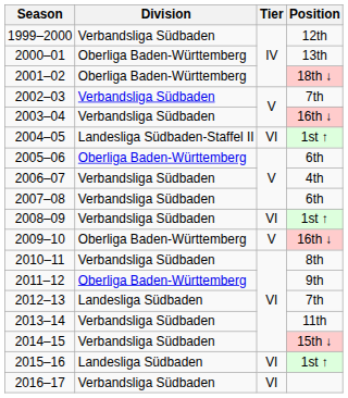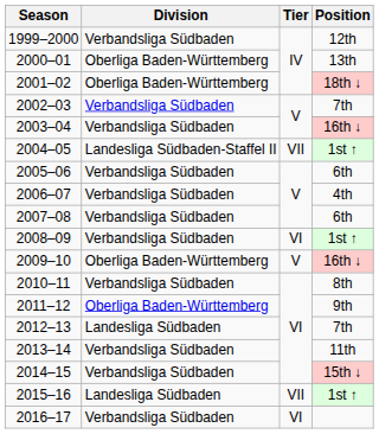2004–05 | Tier: VI -> VII
2005–06 | Division: Oberliga Baden-Württemberg -> Verbandsliga Südbaden
2015–16 | Tier: VI -> VII
